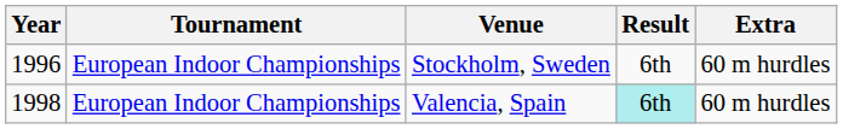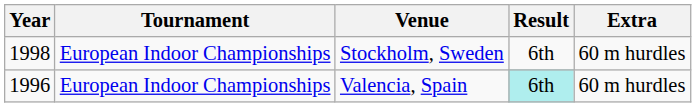Stockholm, Sweden | Year: 1996 -> 1998
Valencia, Spain | Year: 1998 -> 1996
